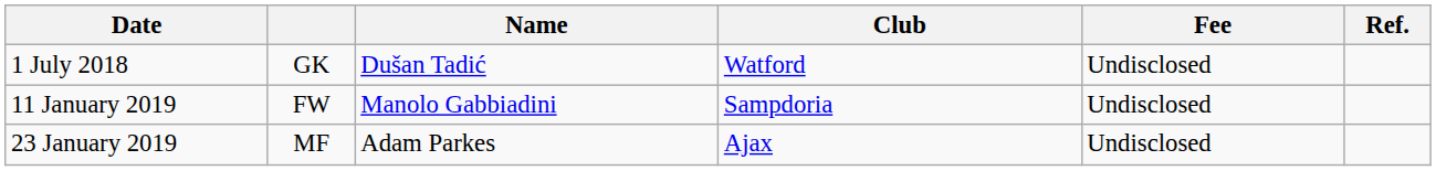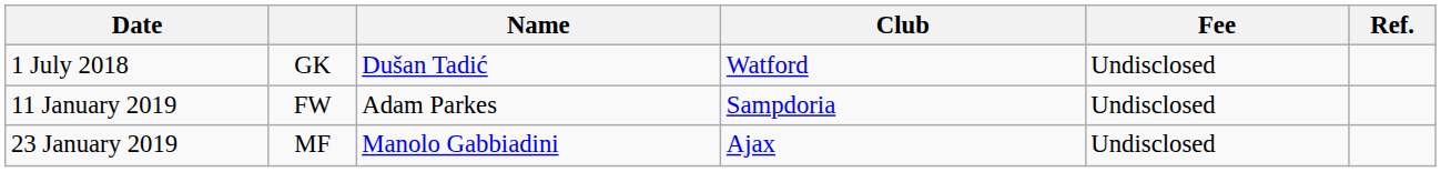11 January 2019 | Name: Manolo Gabbiadini -> Adam Parkes
23 January 2019 | Name: Adam Parkes -> Manolo Gabbiadini
